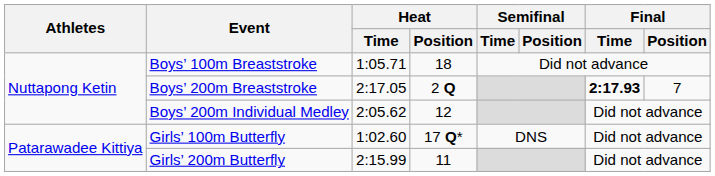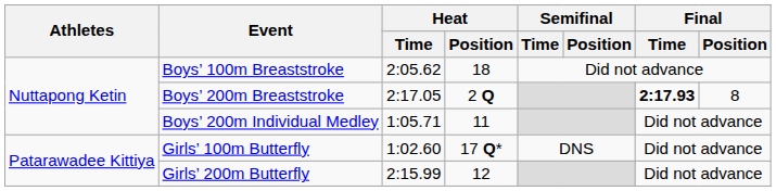Boys’ 100m Breaststroke | Heat / Time: 1:05.71 -> 2:05.62
Boys’ 200m Breaststroke | Final / Position: 7 -> 8
Boys’ 200m Individual Medley | Heat / Time: 2:05.62 -> 1:05.71
Boys’ 200m Individual Medley | Heat / Position: 12 -> 11
Girls’ 200m Butterfly | Heat / Position: 11 -> 12
